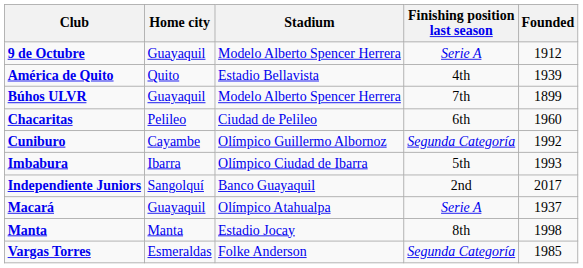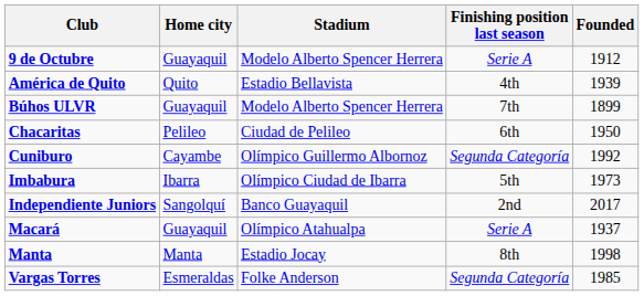Chacaritas | Founded: 1960 -> 1950
Imbabura | Founded: 1993 -> 1973
